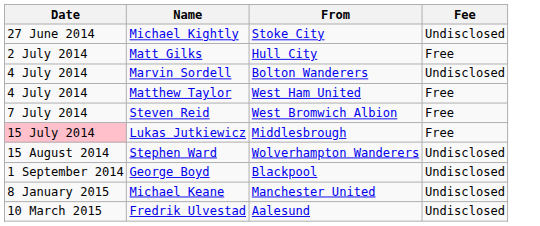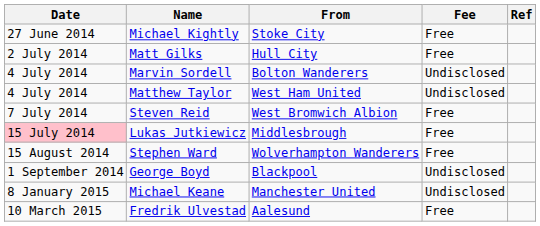+ column: Ref
Michael Kightly | Fee: Undisclosed -> Free
Matthew Taylor | Fee: Free -> Undisclosed
Stephen Ward | Fee: Undisclosed -> Free
Fredrik Ulvestad | Fee: Undisclosed -> Free
